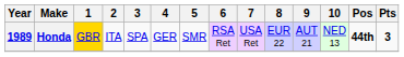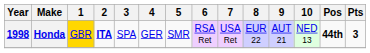Honda | Year: 1989 -> 1998
Honda | 2: normal -> bold
